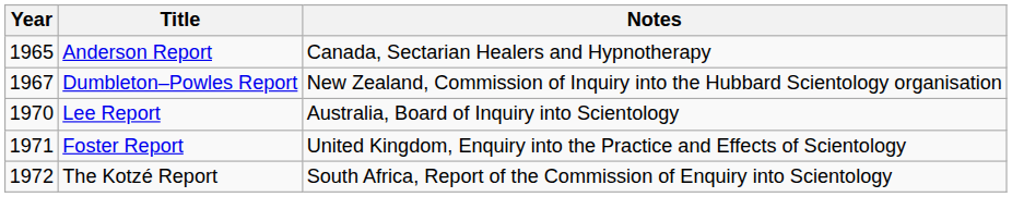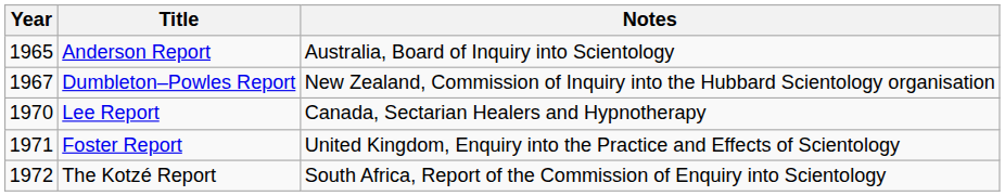Anderson Report | Notes: Canada, Sectarian Healers and Hypnotherapy -> Australia, Board of Inquiry into Scientology
Lee Report | Notes: Australia, Board of Inquiry into Scientology -> Canada, Sectarian Healers and Hypnotherapy
